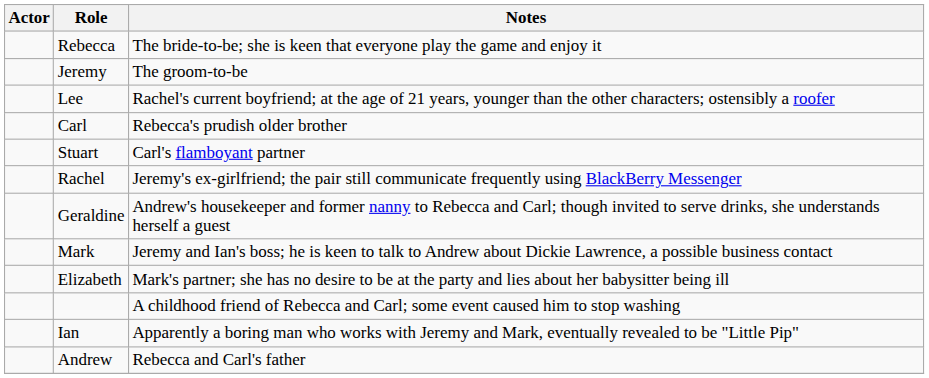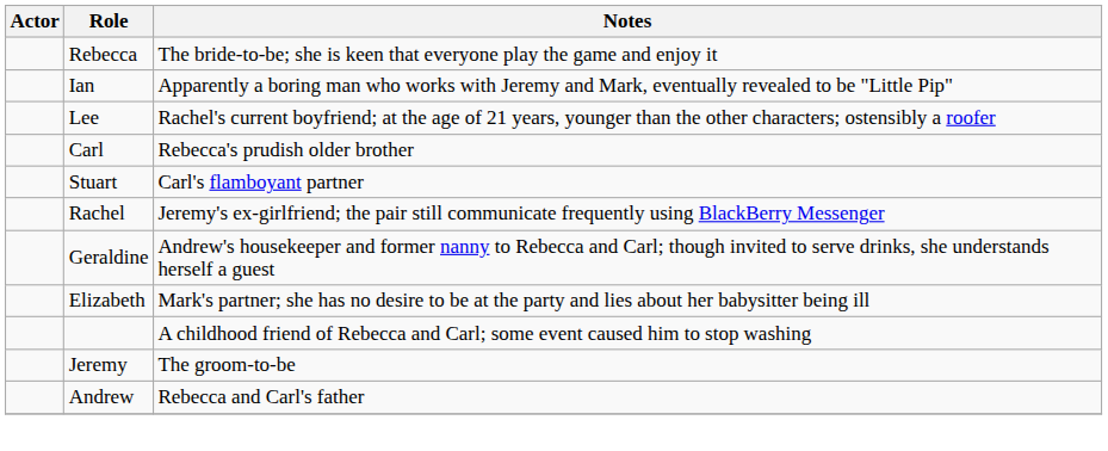rows swapped: Ian <-> Jeremy
- row: Mark | Jeremy and Ian's boss; he is keen to talk to Andrew about Dickie Lawrence, a possible business contact
